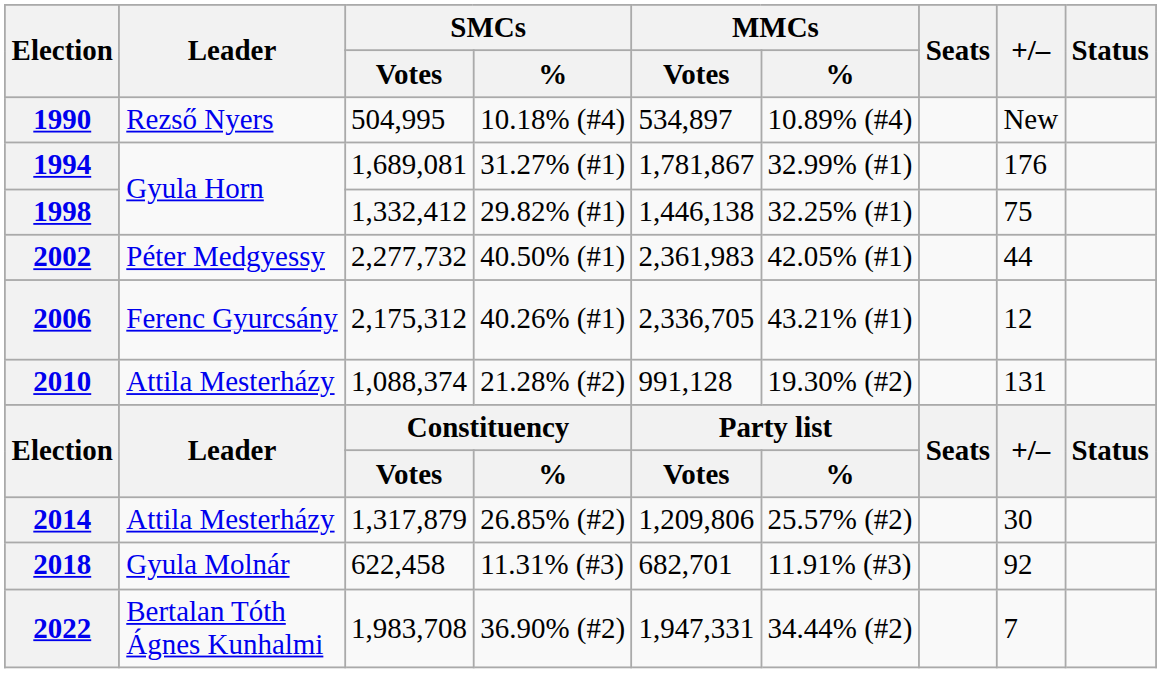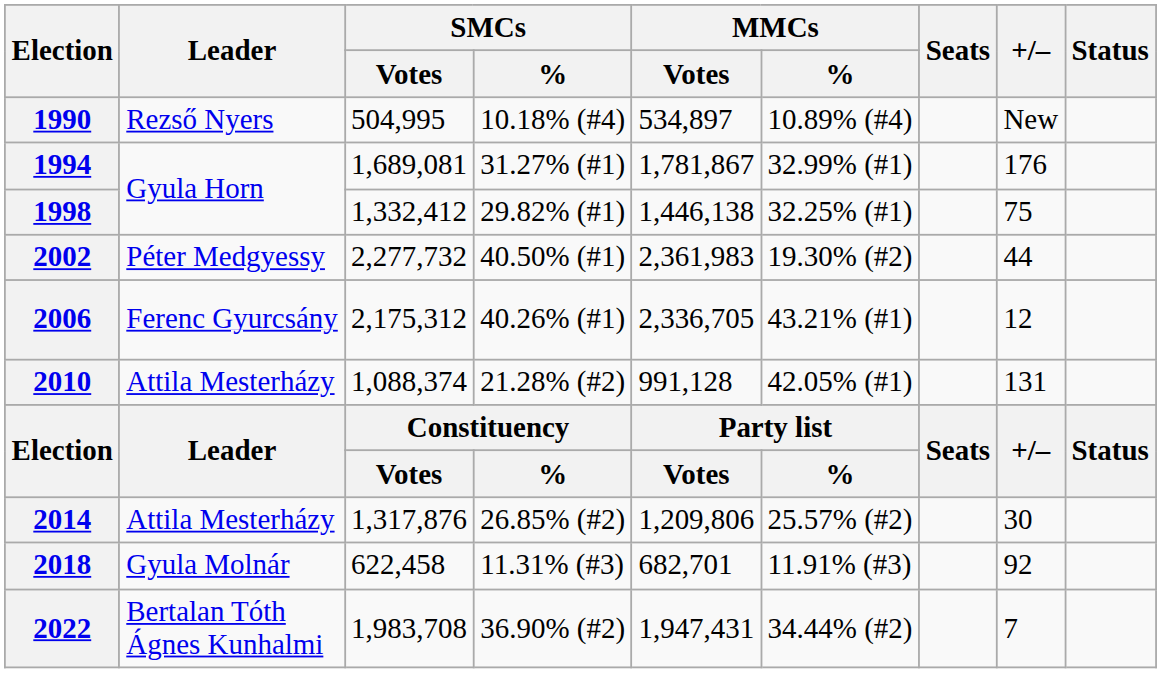2002 | MMCs / %: 42.05% (#1) -> 19.30% (#2)
2010 | MMCs / %: 19.30% (#2) -> 42.05% (#1)
2014 | SMCs / Votes: 1,317,879 -> 1,317,876
2022 | MMCs / Votes: 1,947,331 -> 1,947,431
